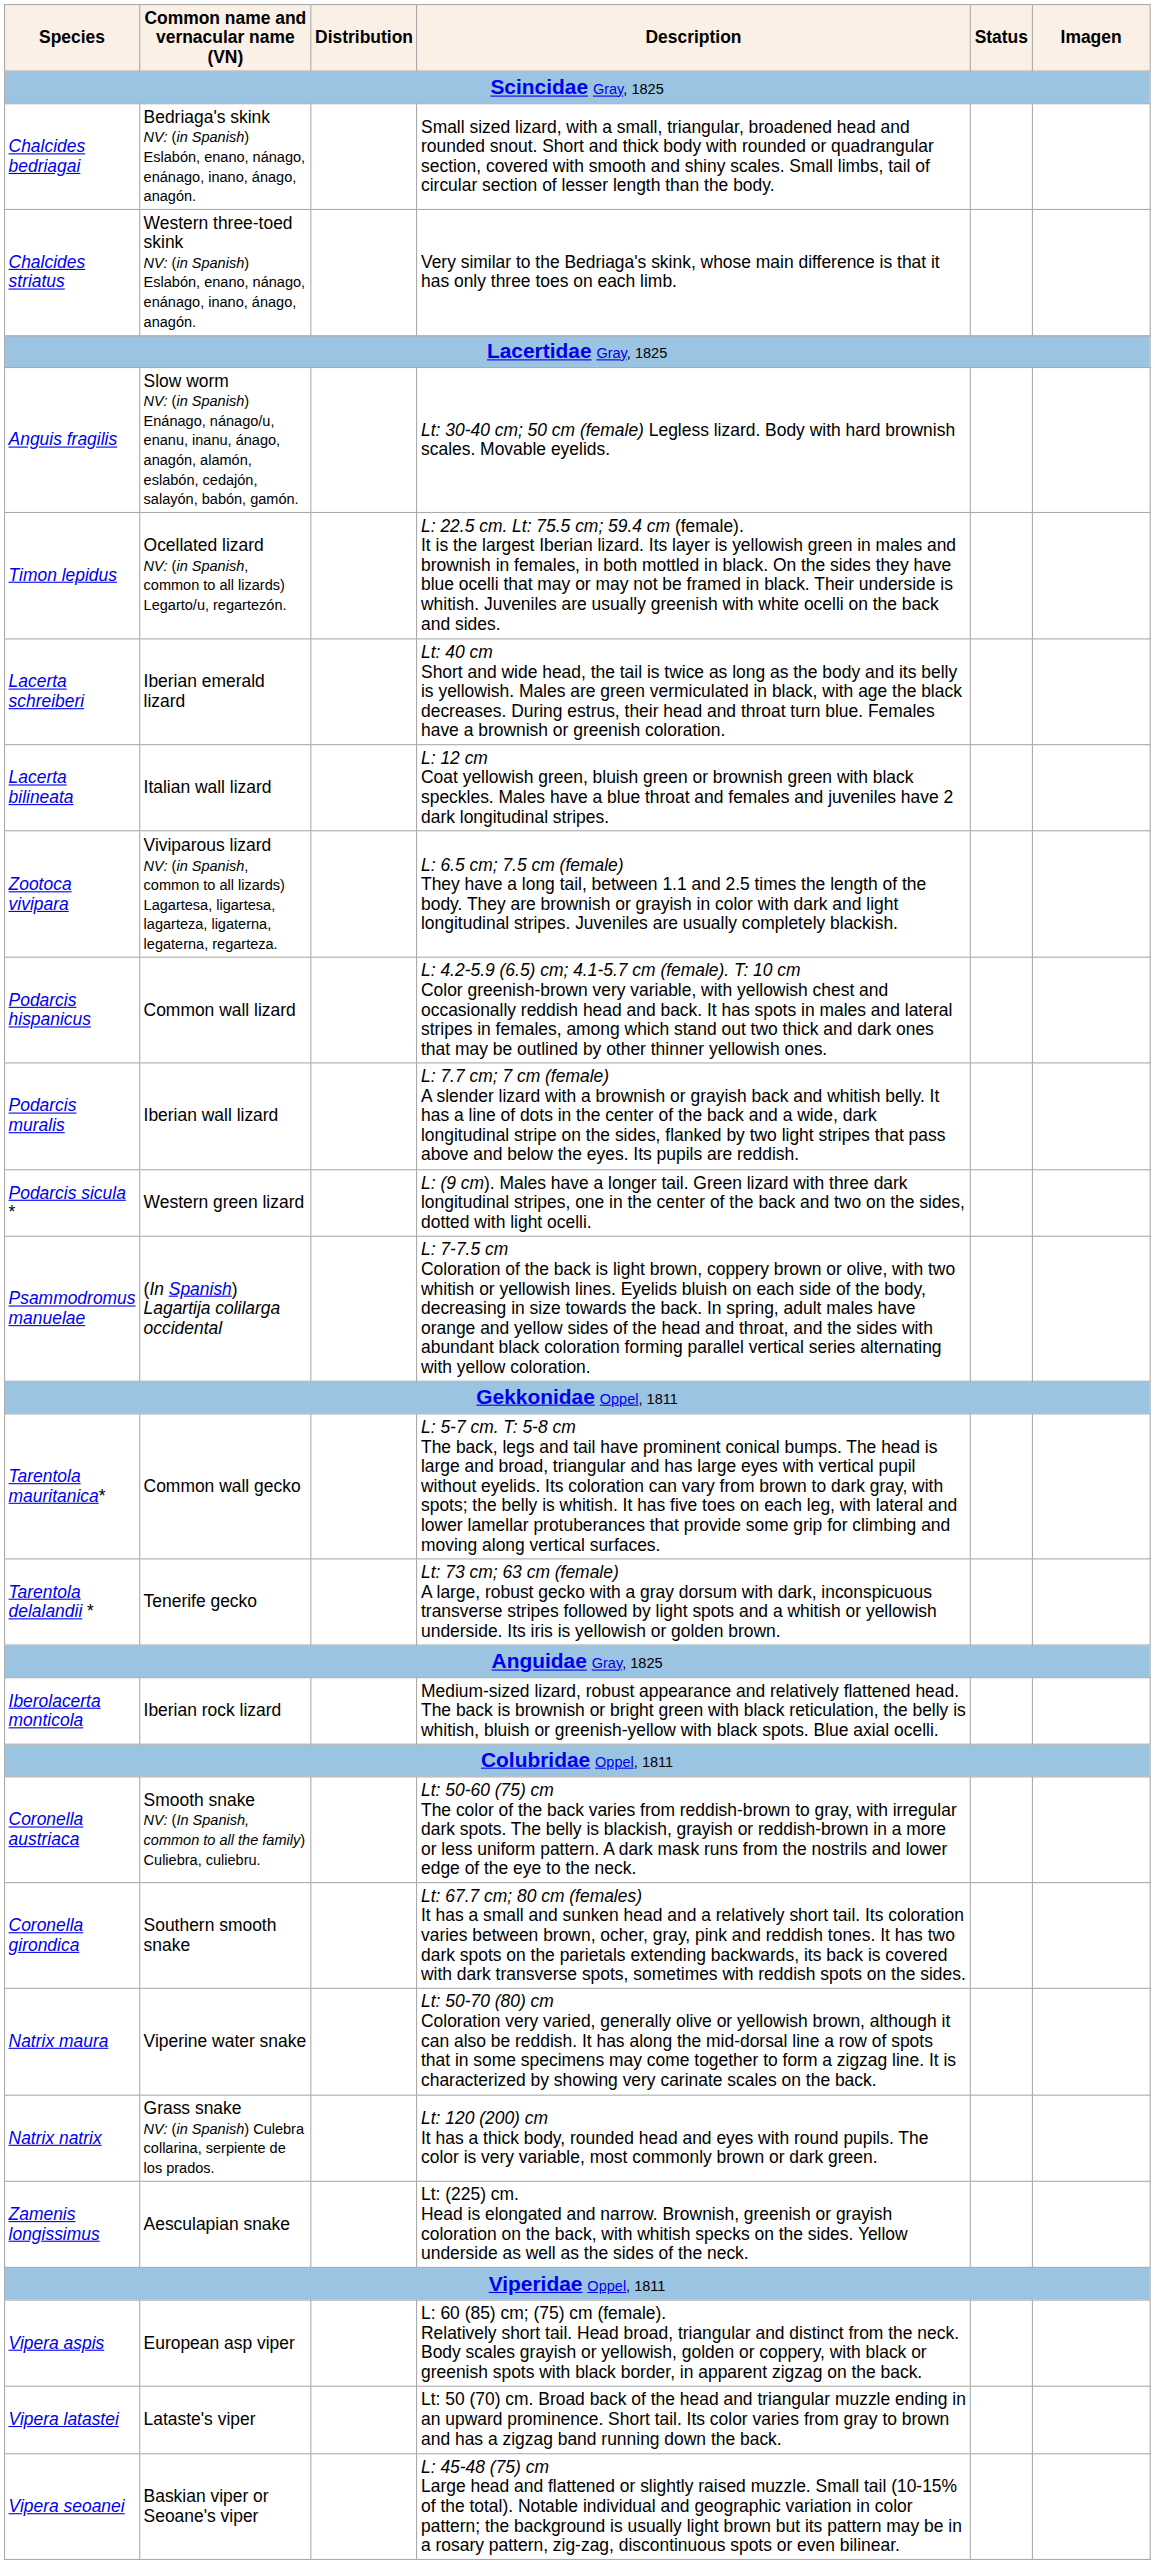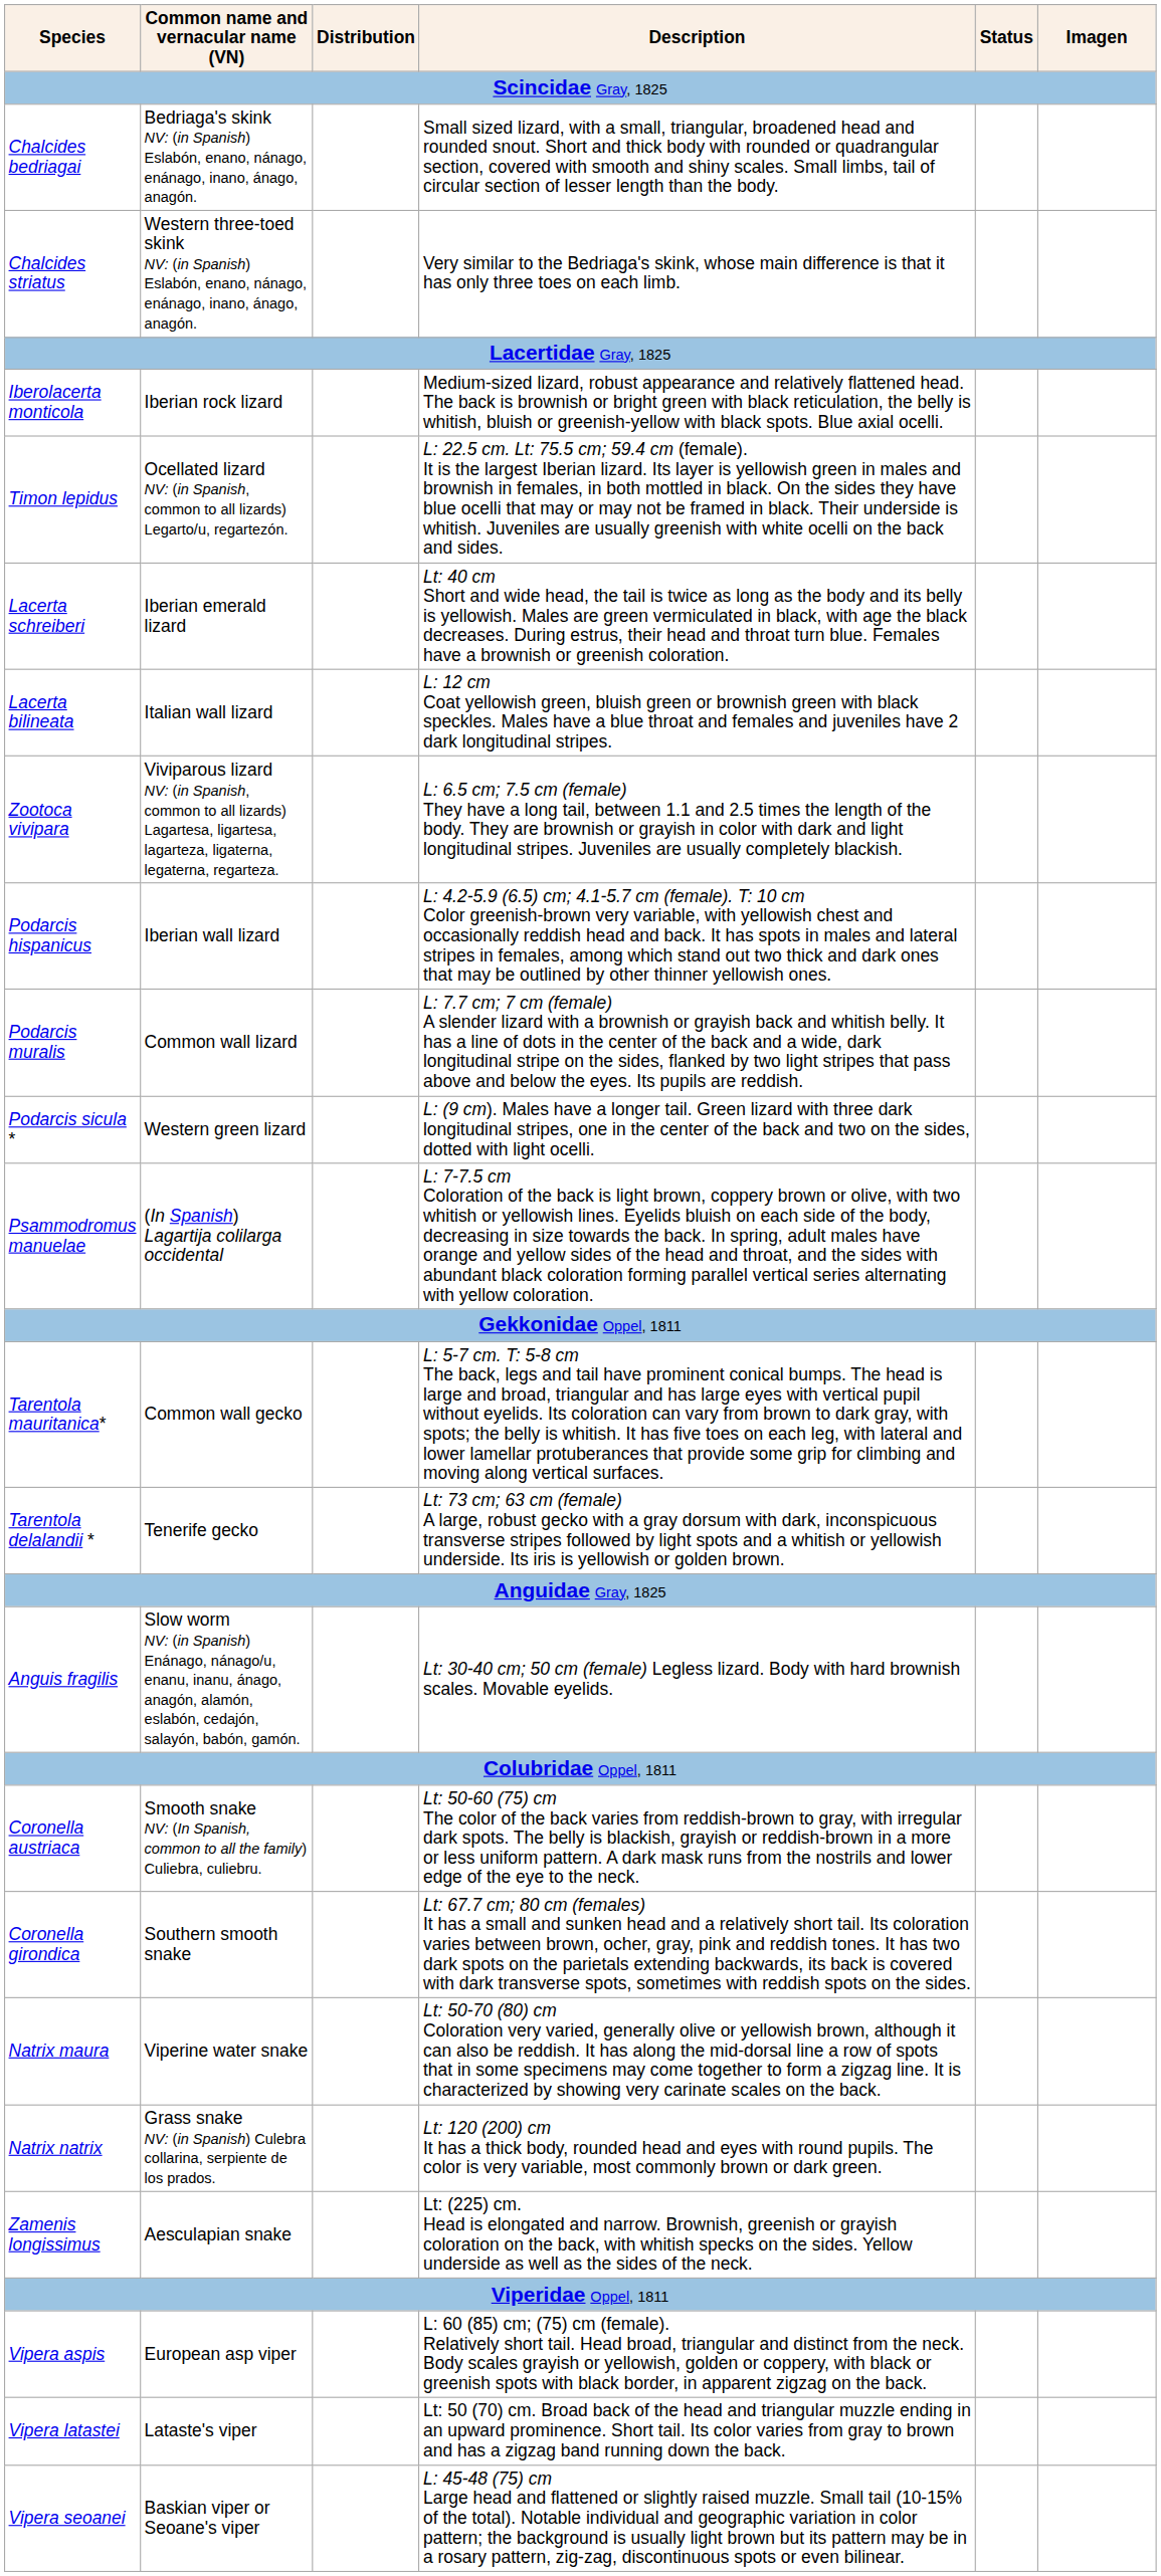rows swapped: Iberolacerta monticola <-> Anguis fragilis
Podarcis hispanicus | Common name and vernacular name (VN): Common wall lizard -> Iberian wall lizard
Podarcis muralis | Common name and vernacular name (VN): Iberian wall lizard -> Common wall lizard
